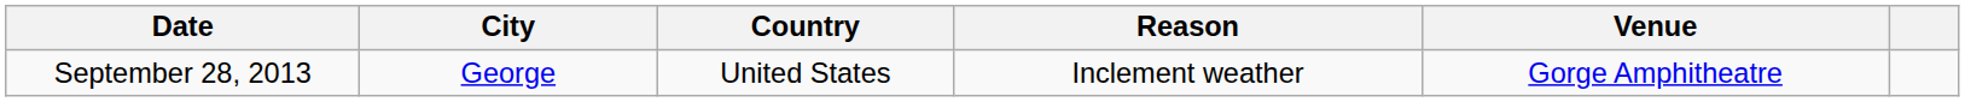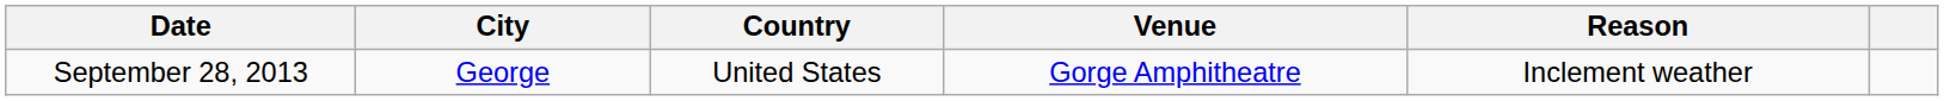columns swapped: Venue <-> Reason
